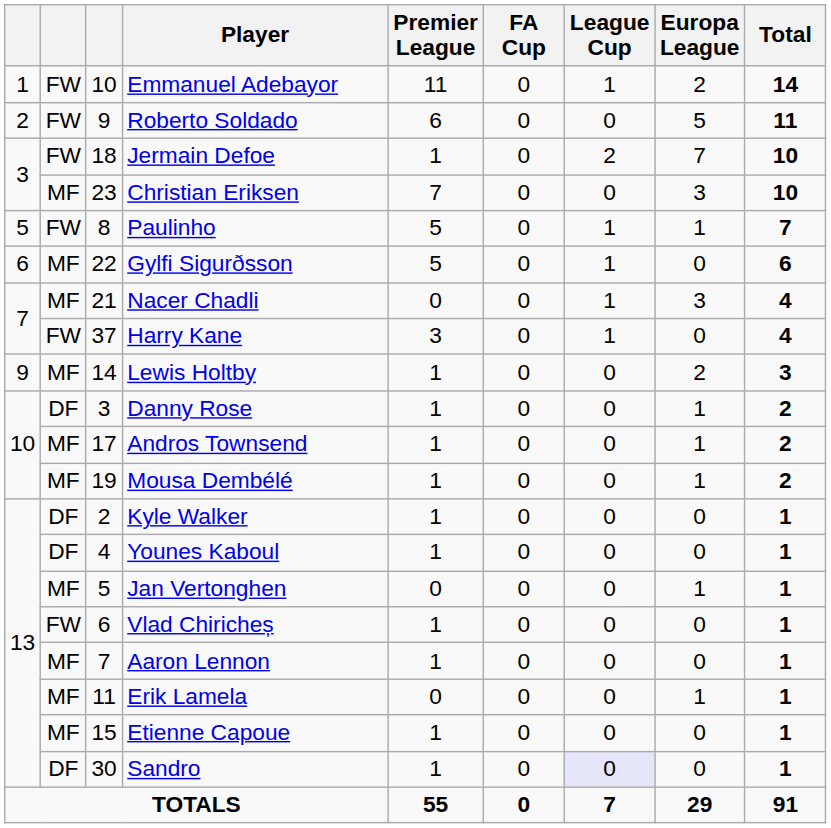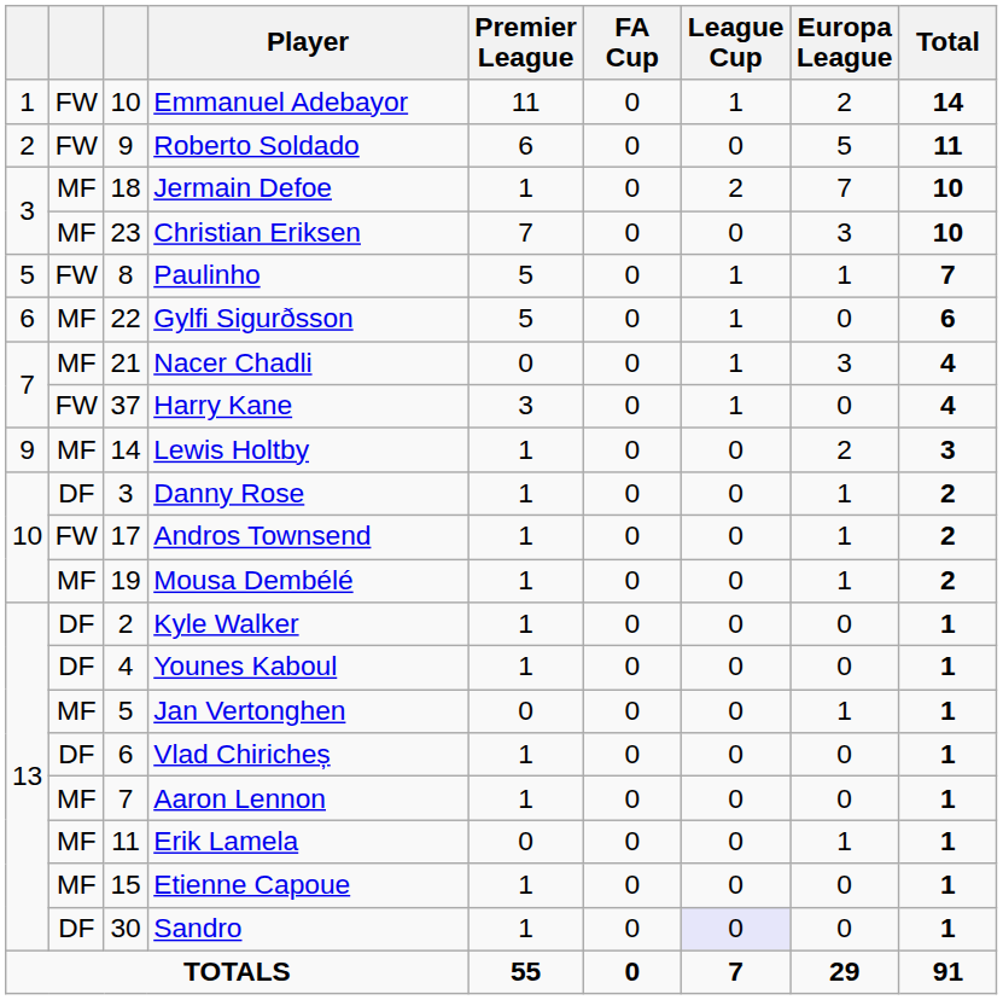Jermain Defoe | column 2: FW -> MF
Andros Townsend | column 2: MF -> FW
Vlad Chiricheș | column 2: FW -> DF
